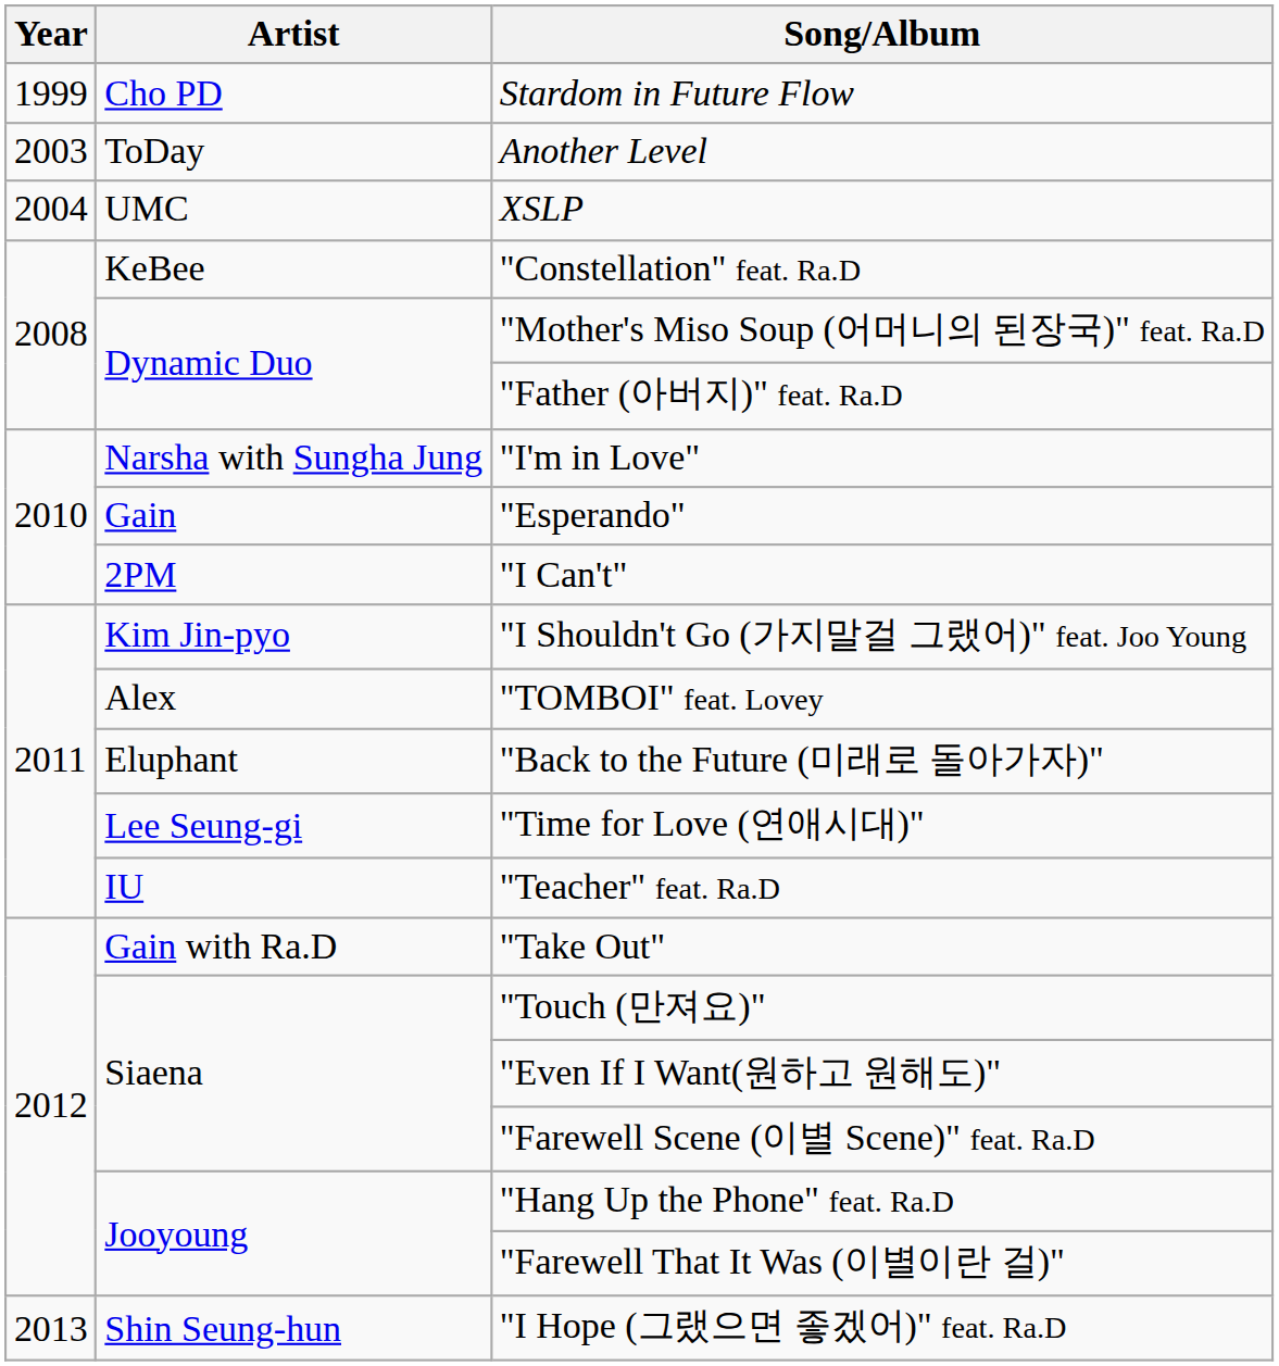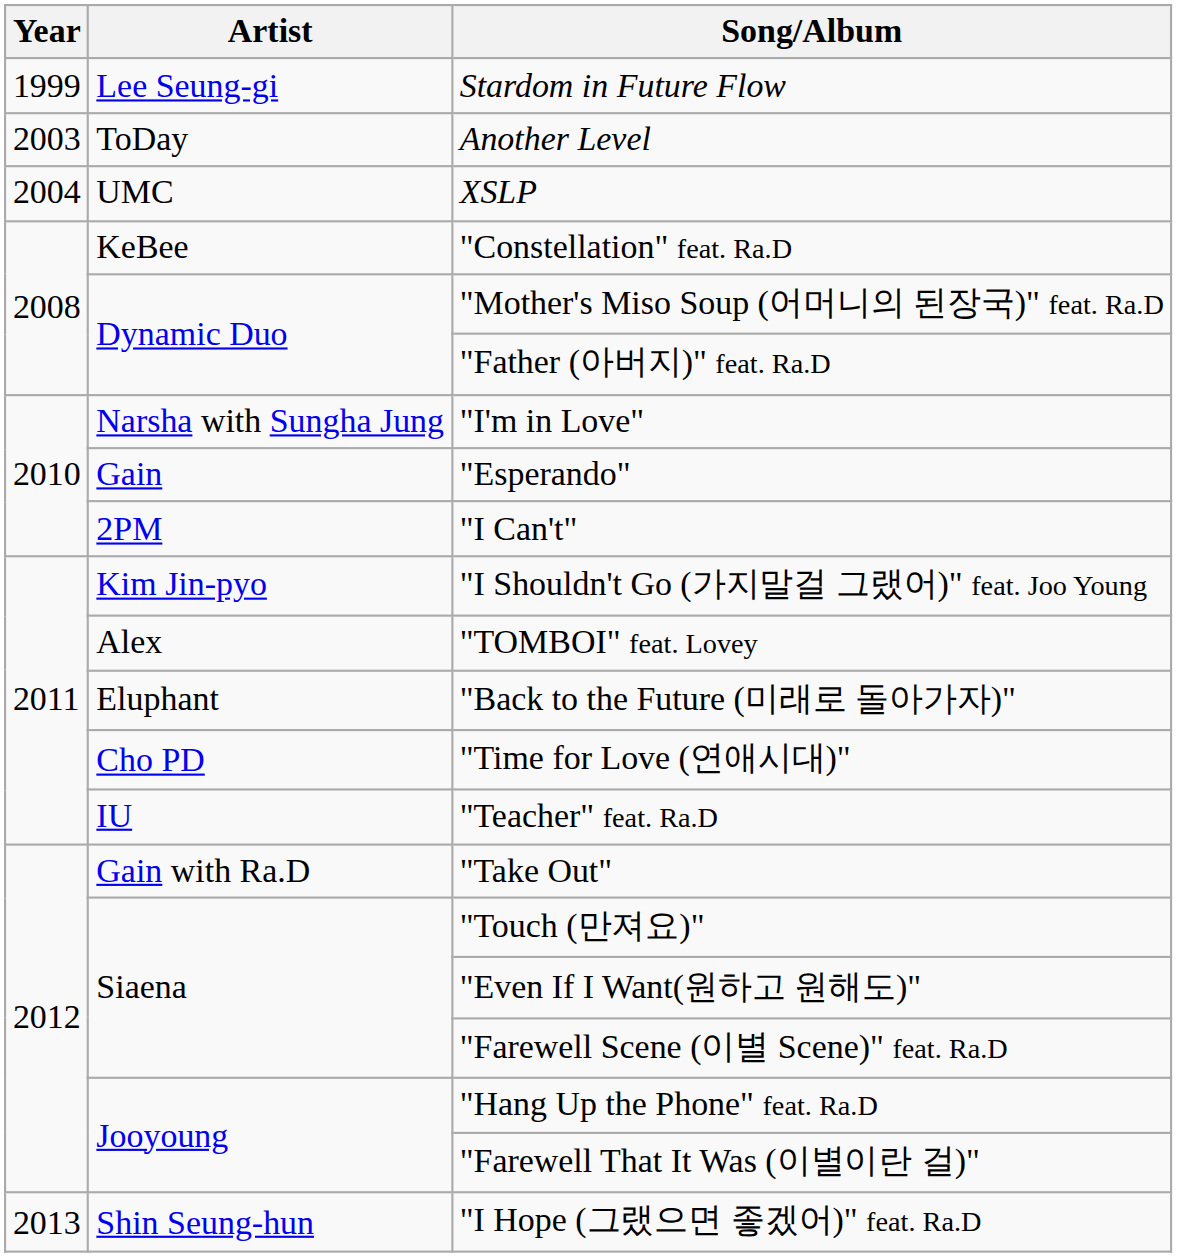Stardom in Future Flow | Artist: Cho PD -> Lee Seung-gi
"Time for Love (연애시대)" | Artist: Lee Seung-gi -> Cho PD
